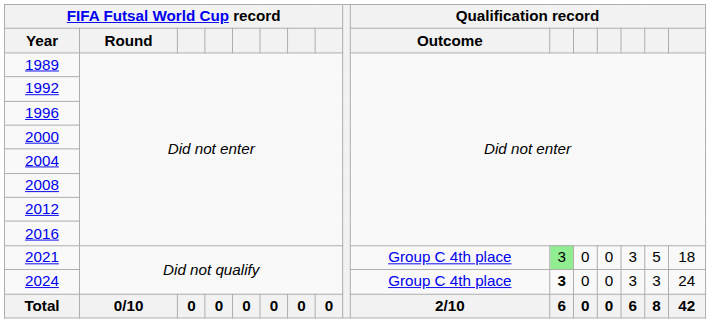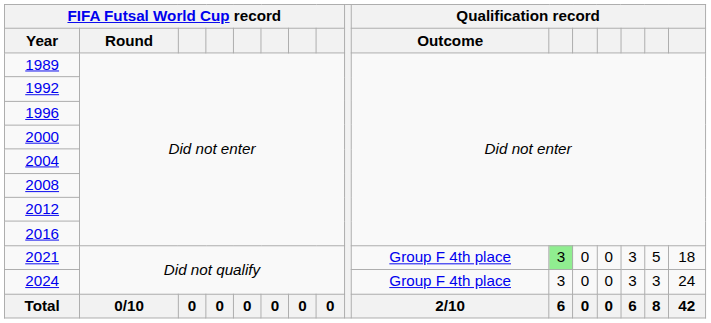2021 | Qualification record / Outcome: Group C 4th place -> Group F 4th place
2024 | Qualification record / Outcome: Group C 4th place -> Group F 4th place
2024 | column 11: bold -> normal
